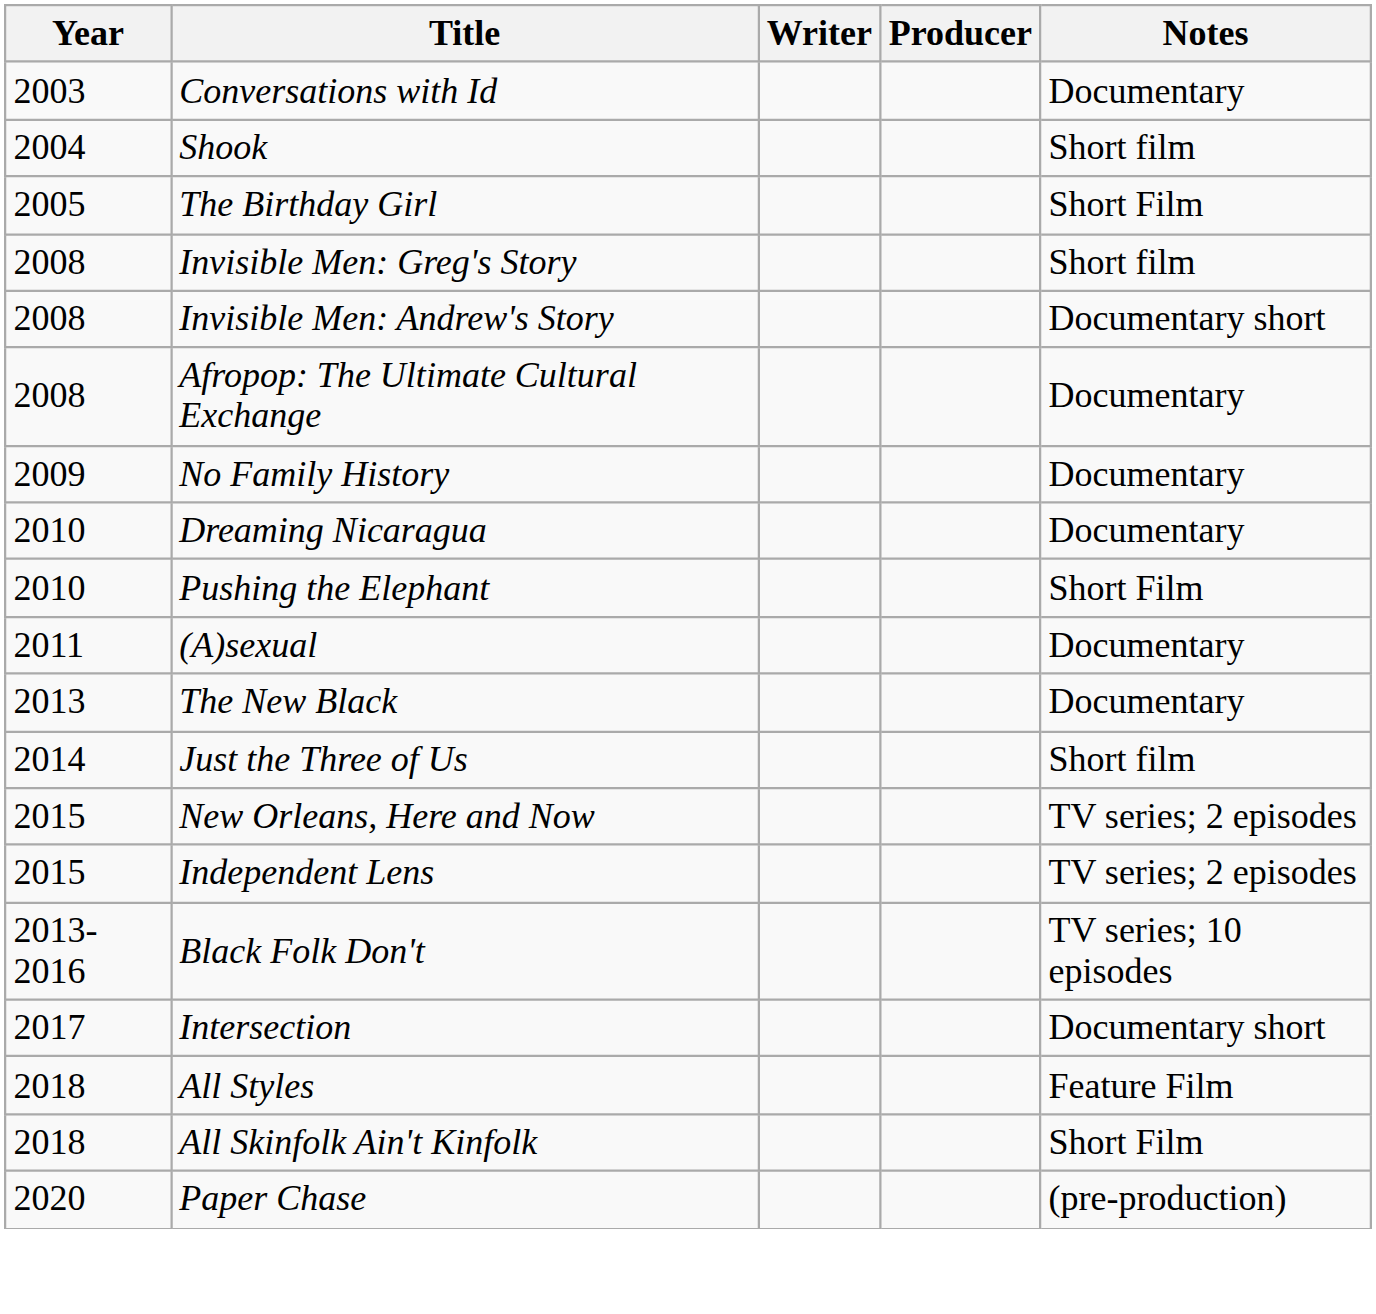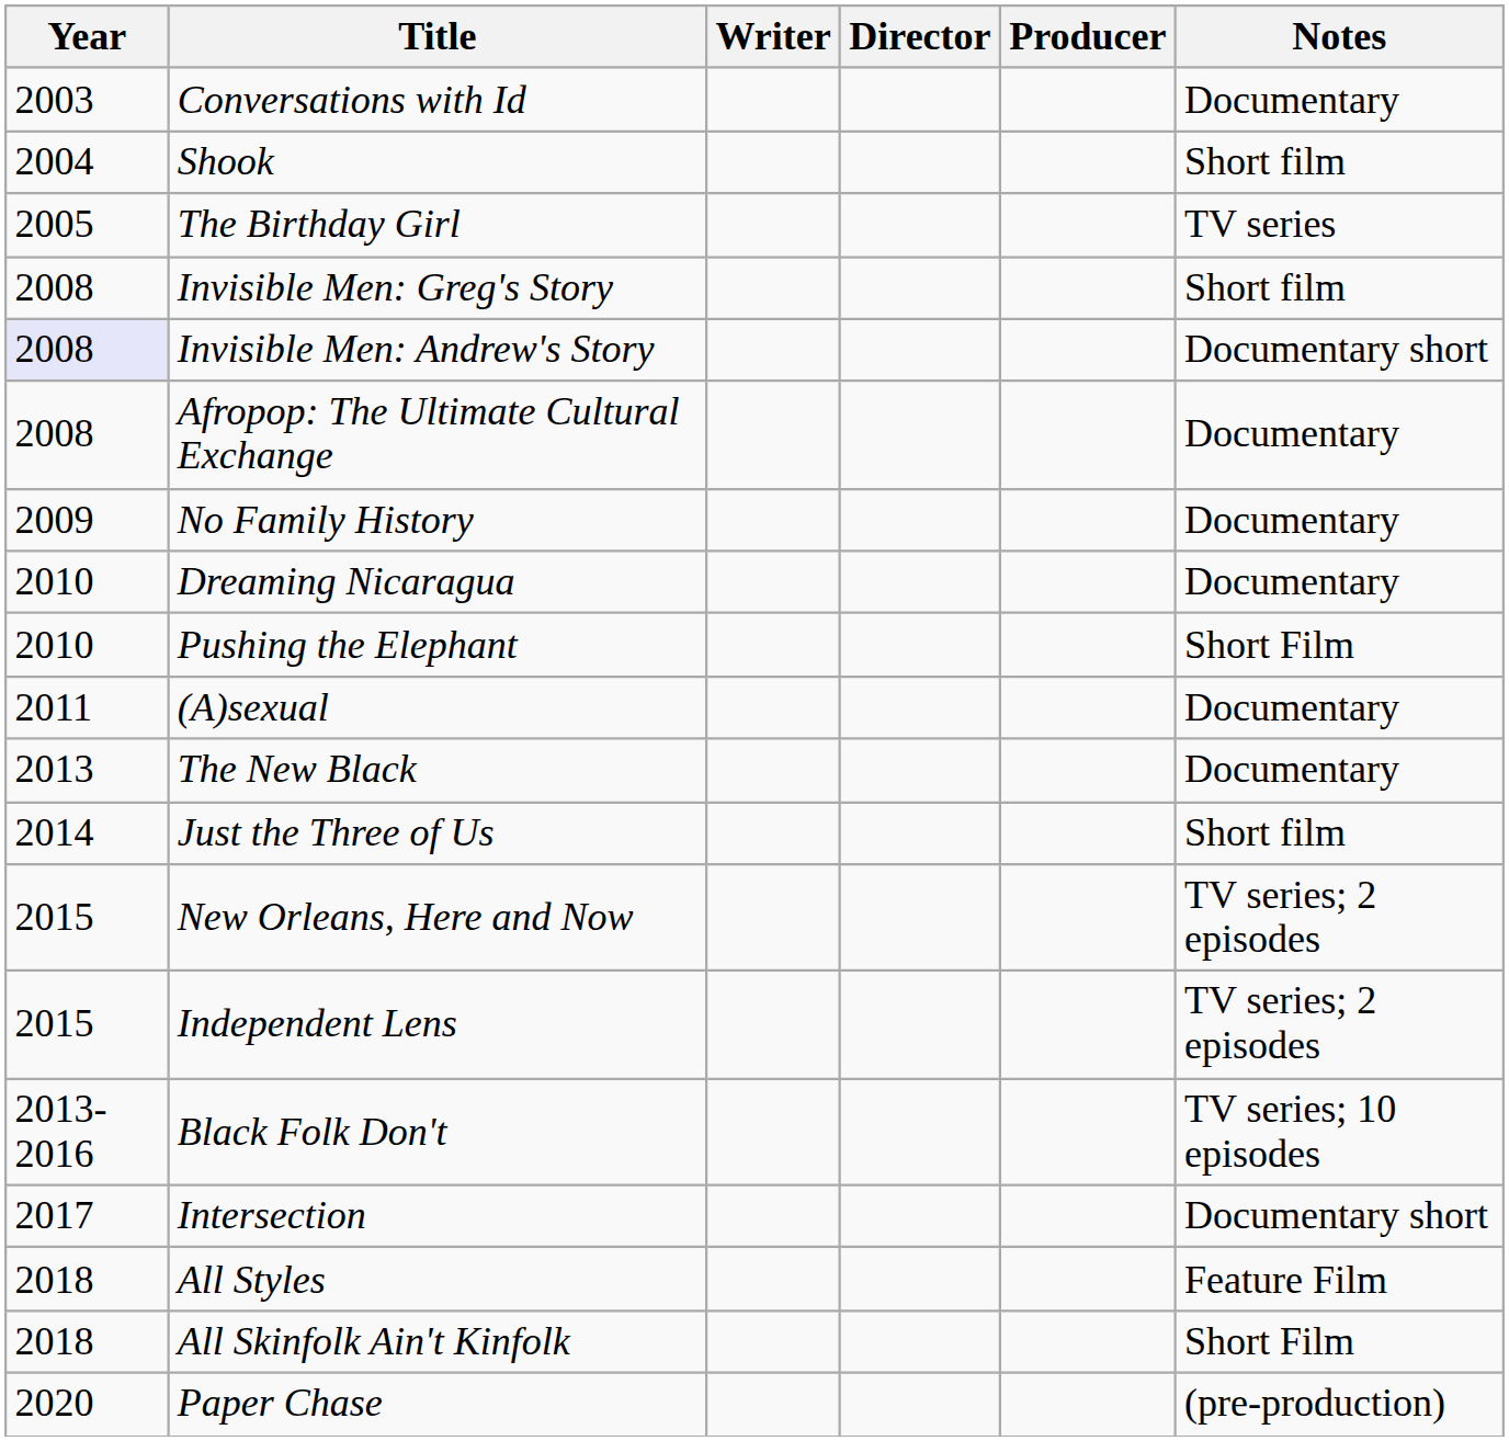+ column: Director
The Birthday Girl | Notes: Short Film -> TV series
Invisible Men: Andrew's Story | Year: no background -> lavender background
